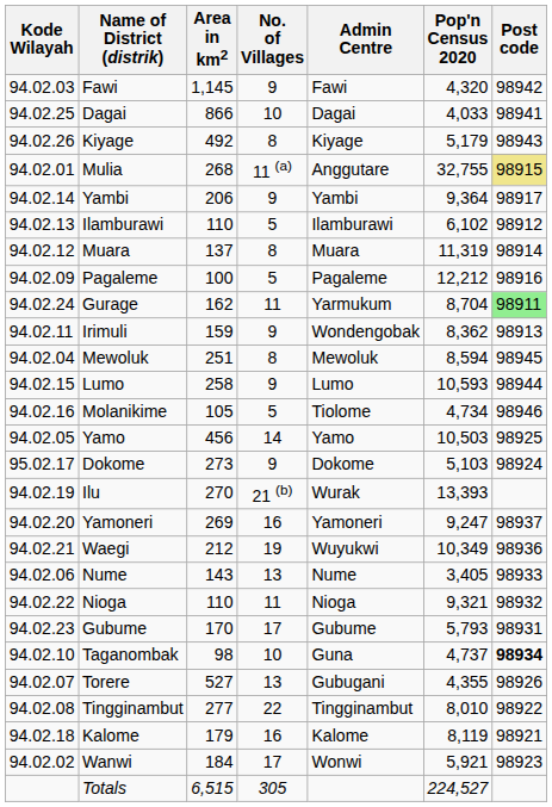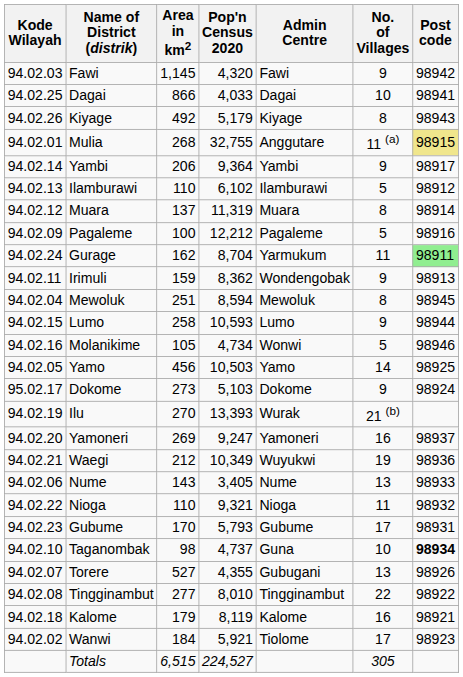columns swapped: Pop'n Census 2020 <-> No. of Villages
Molanikime | Admin Centre: Tiolome -> Wonwi
Wanwi | Admin Centre: Wonwi -> Tiolome
